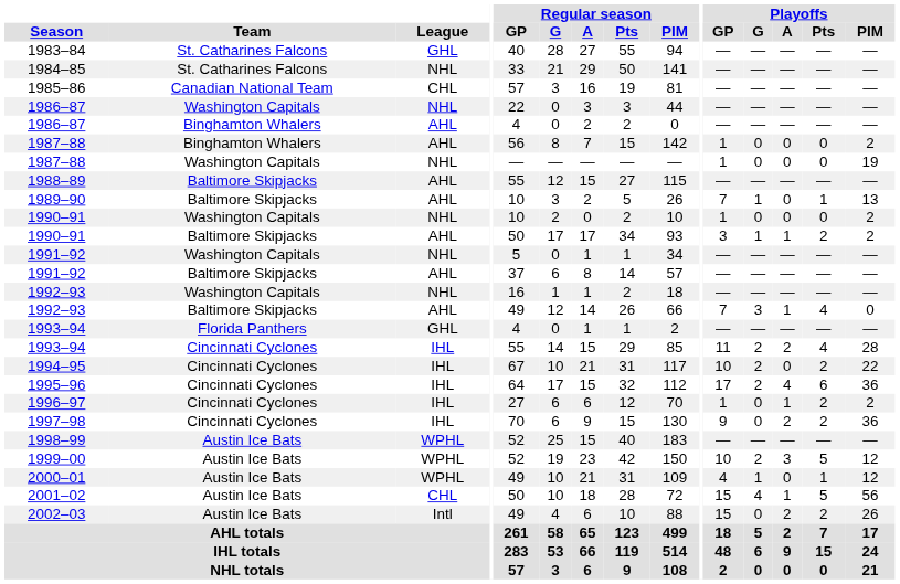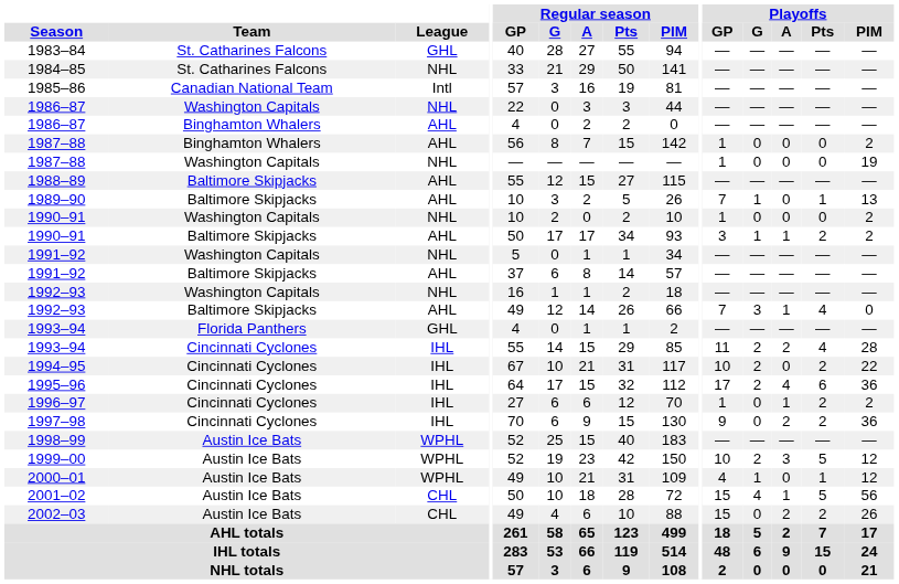1985–86 | League: CHL -> Intl
2002–03 | League: Intl -> CHL
